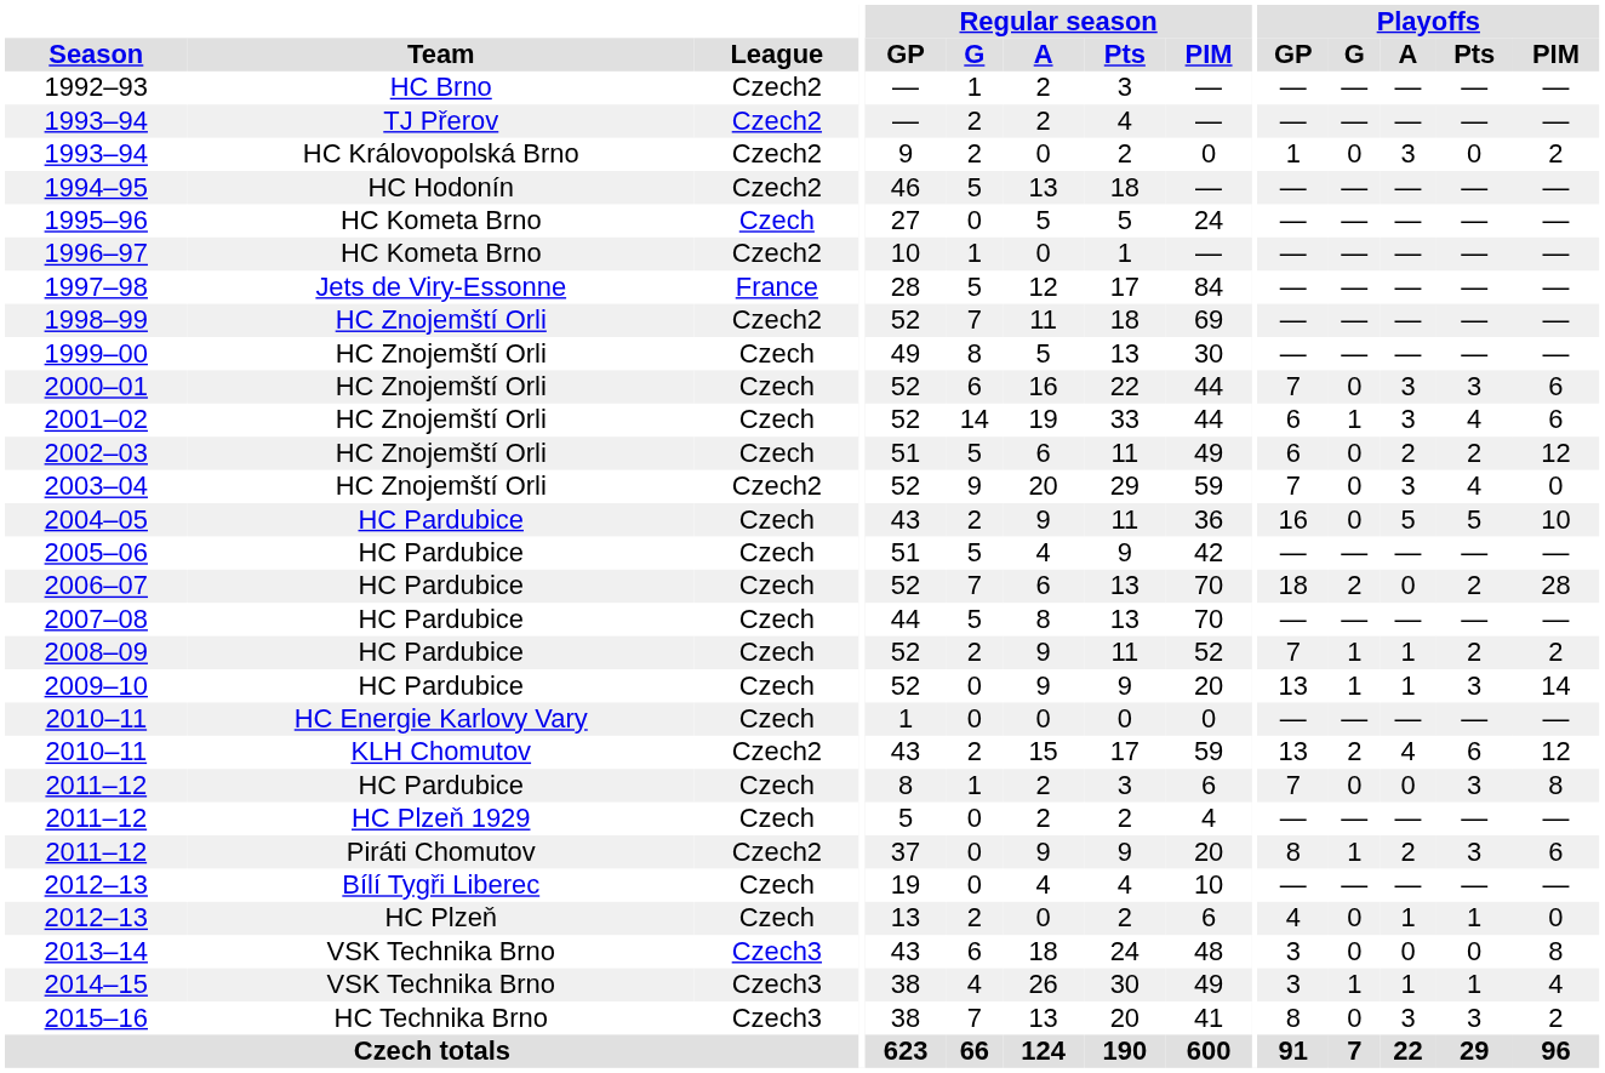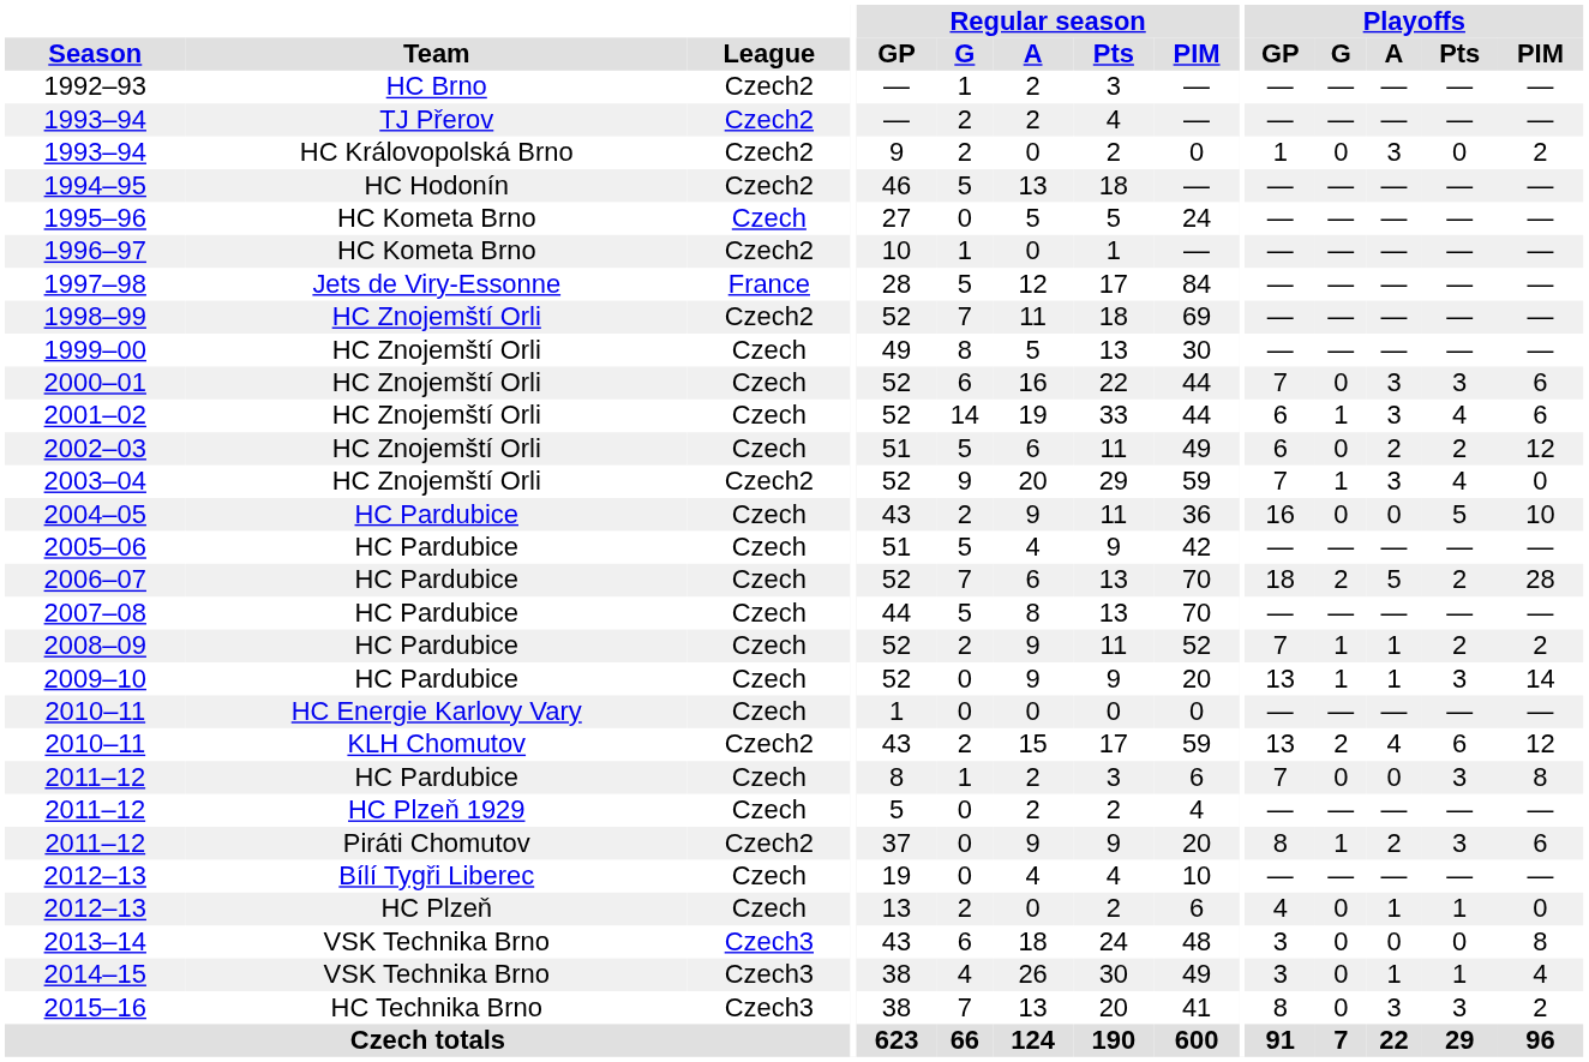2003–04 | Playoffs / G: 0 -> 1
2004–05 | Playoffs / A: 5 -> 0
2006–07 | Playoffs / A: 0 -> 5
2014–15 | Playoffs / G: 1 -> 0
